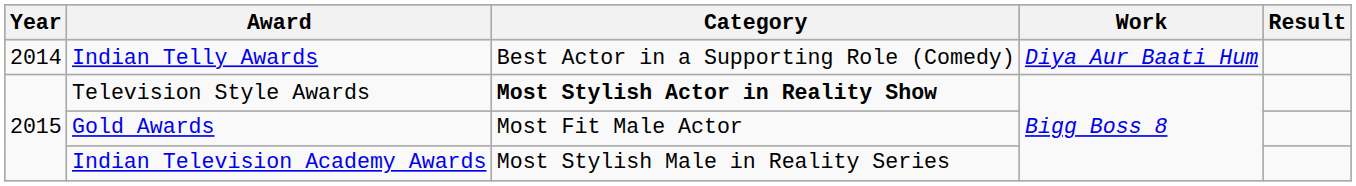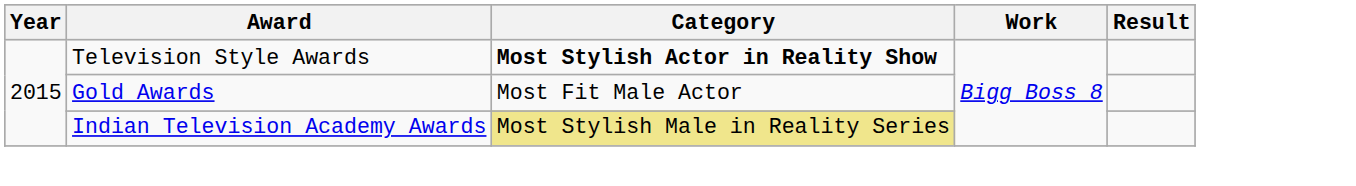- row: 2014 | Indian Telly Awards | Best Actor in a Supporting Role (Comedy) | Diya Aur Baati Hum
Indian Television Academy Awards | Category: no background -> khaki background
